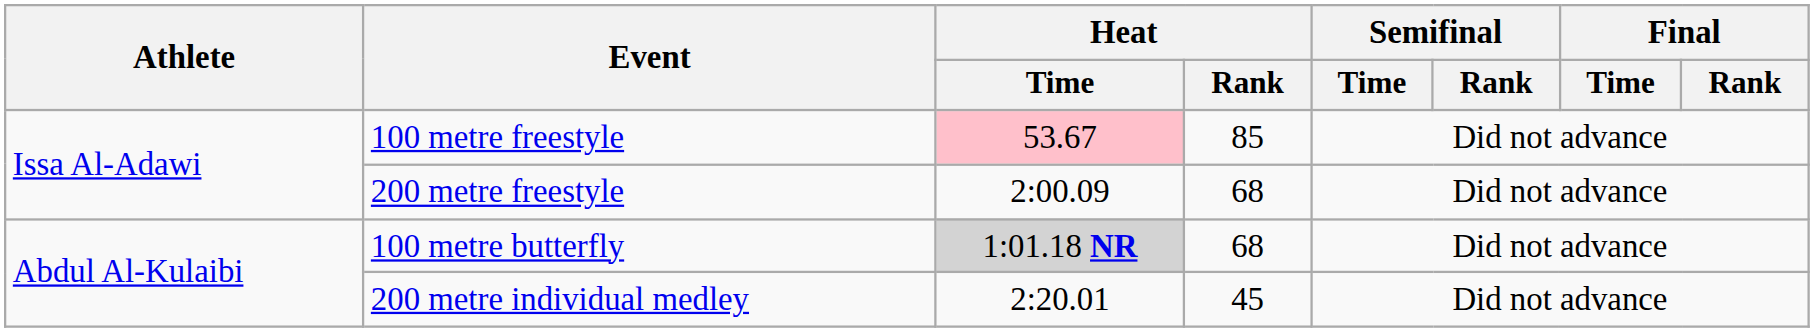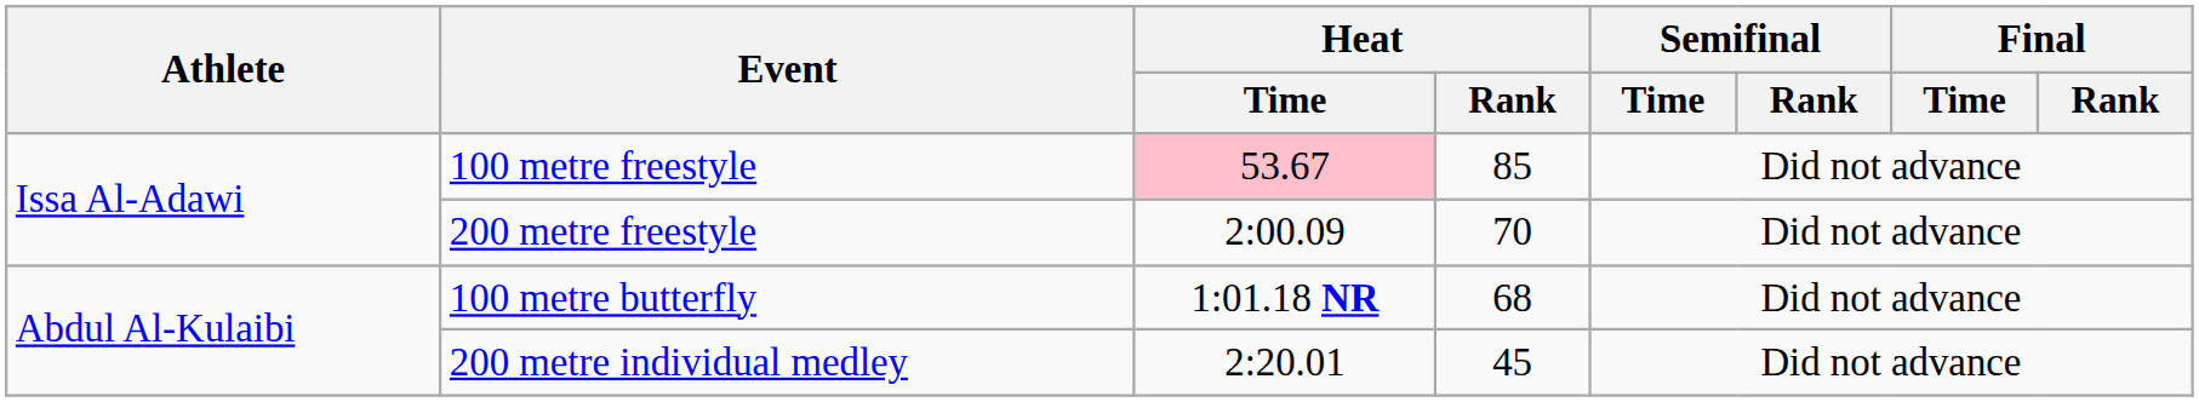200 metre freestyle | Heat / Rank: 68 -> 70
100 metre butterfly | Heat / Time: lightgrey background -> no background
